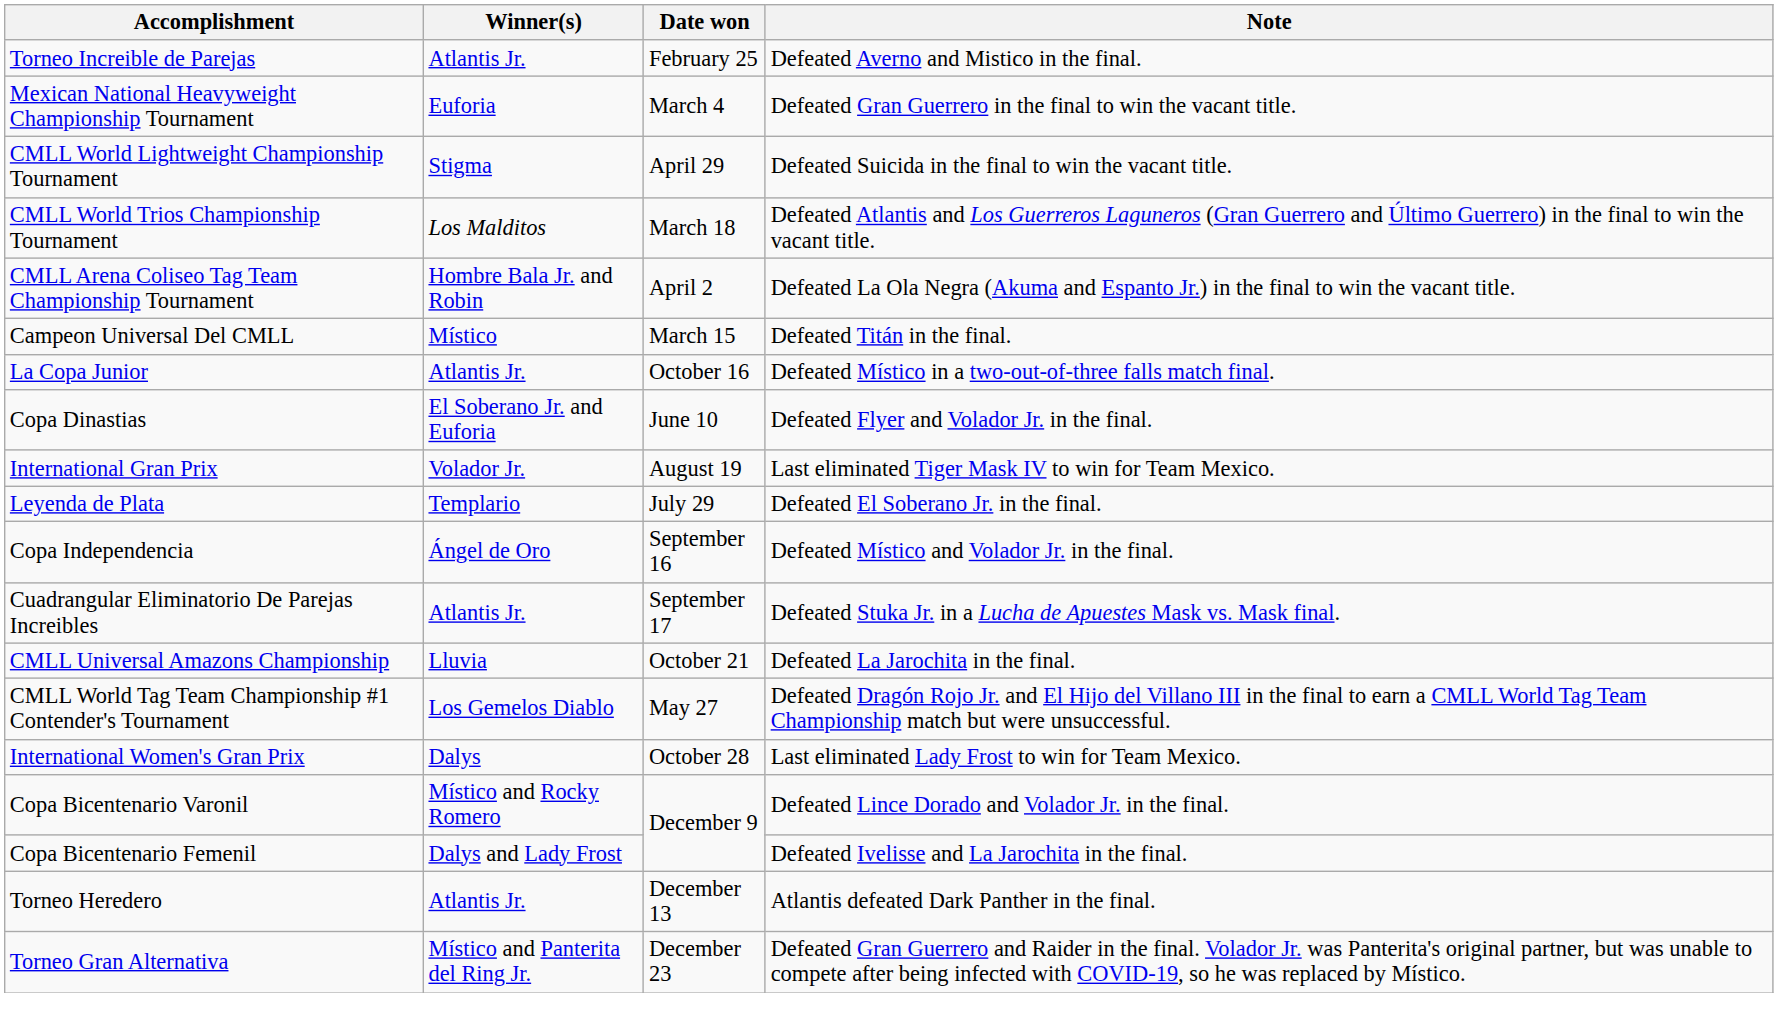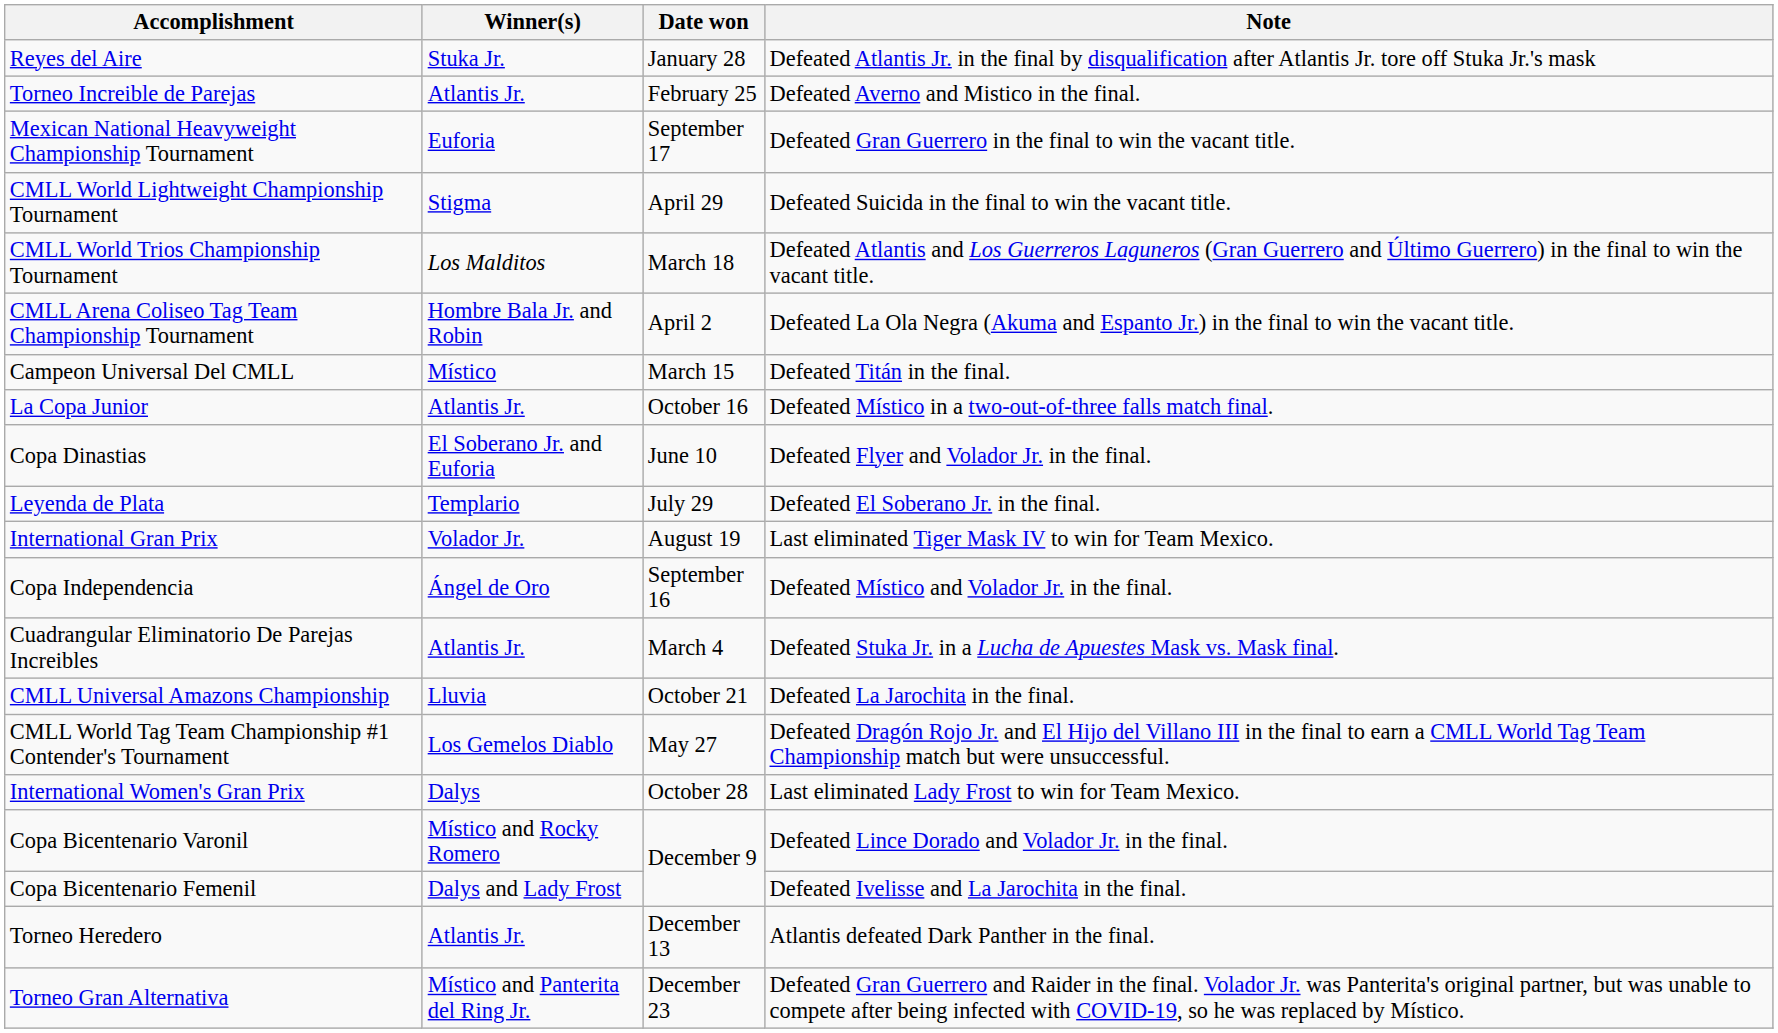+ row: Reyes del Aire | Stuka Jr. | January 28 | Defeated Atlantis Jr. in the final by disqualification after Atlantis Jr. tore off Stuka Jr.'s mask
Mexican National Heavyweight Championship Tournament | Date won: March 4 -> September 17
rows swapped: Leyenda de Plata <-> International Gran Prix
Cuadrangular Eliminatorio De Parejas Increibles | Date won: September 17 -> March 4
